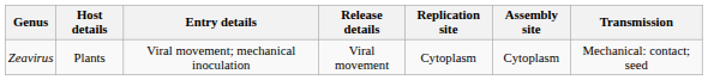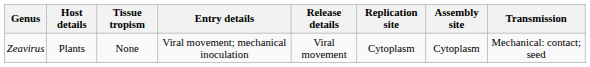+ column: Tissue tropism | None
